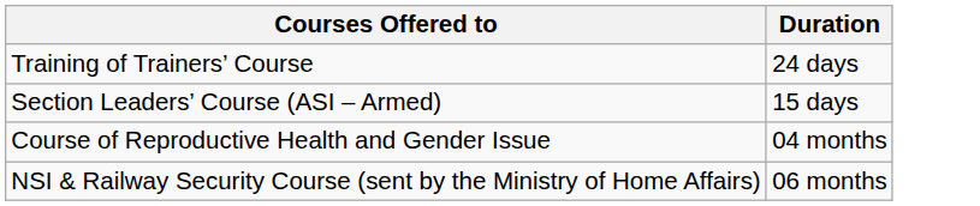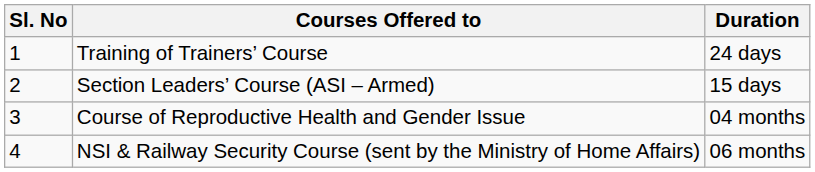+ column: Sl. No | 1 | 2 | 3 | 4
